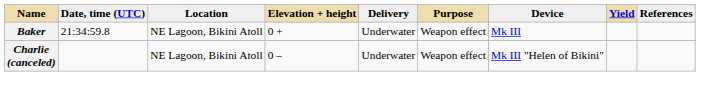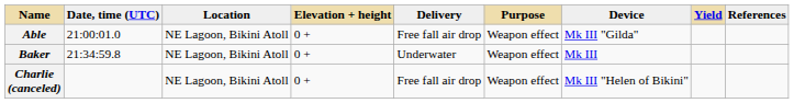+ row: Able | 21:00:01.0 | NE Lagoon, Bikini Atoll | 0 + | Free fall air drop | Weapon effect | Mk III "Gilda"
Charlie (canceled) | Elevation + height: 0 – -> 0 +
Charlie (canceled) | Delivery: Underwater -> Free fall air drop
